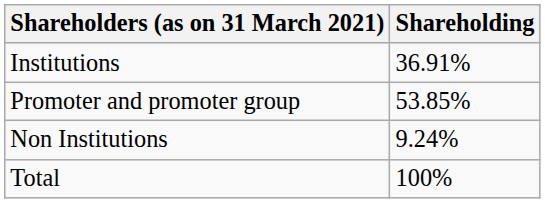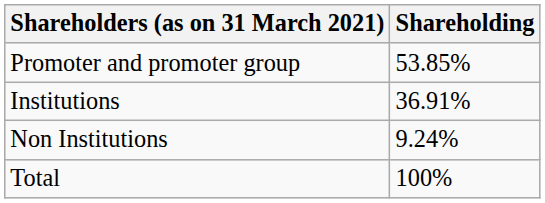rows swapped: Promoter and promoter group <-> Institutions
